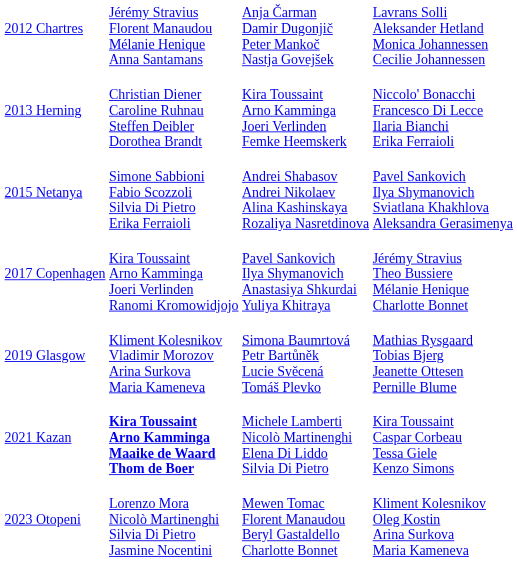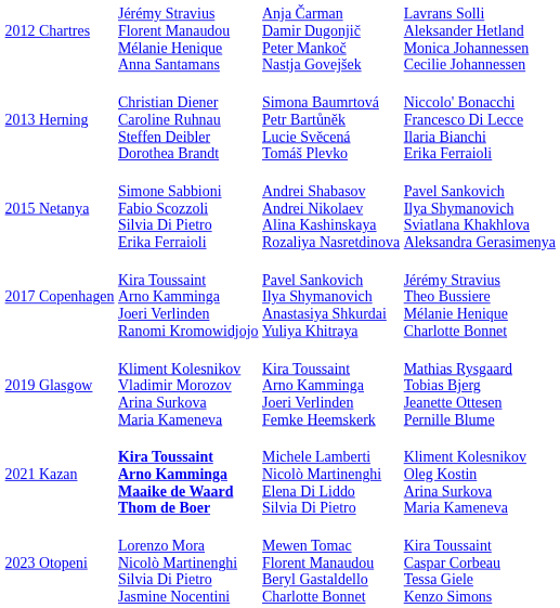2013 Herning | column 3: Kira Toussaint Arno Kamminga Joeri Verlinden Femke Heemskerk -> Simona Baumrtová Petr Bartůněk Lucie Svěcená Tomáš Plevko
2019 Glasgow | column 3: Simona Baumrtová Petr Bartůněk Lucie Svěcená Tomáš Plevko -> Kira Toussaint Arno Kamminga Joeri Verlinden Femke Heemskerk
2021 Kazan | column 4: Kira Toussaint Caspar Corbeau Tessa Giele Kenzo Simons -> Kliment Kolesnikov Oleg Kostin Arina Surkova Maria Kameneva
2023 Otopeni | column 4: Kliment Kolesnikov Oleg Kostin Arina Surkova Maria Kameneva -> Kira Toussaint Caspar Corbeau Tessa Giele Kenzo Simons
